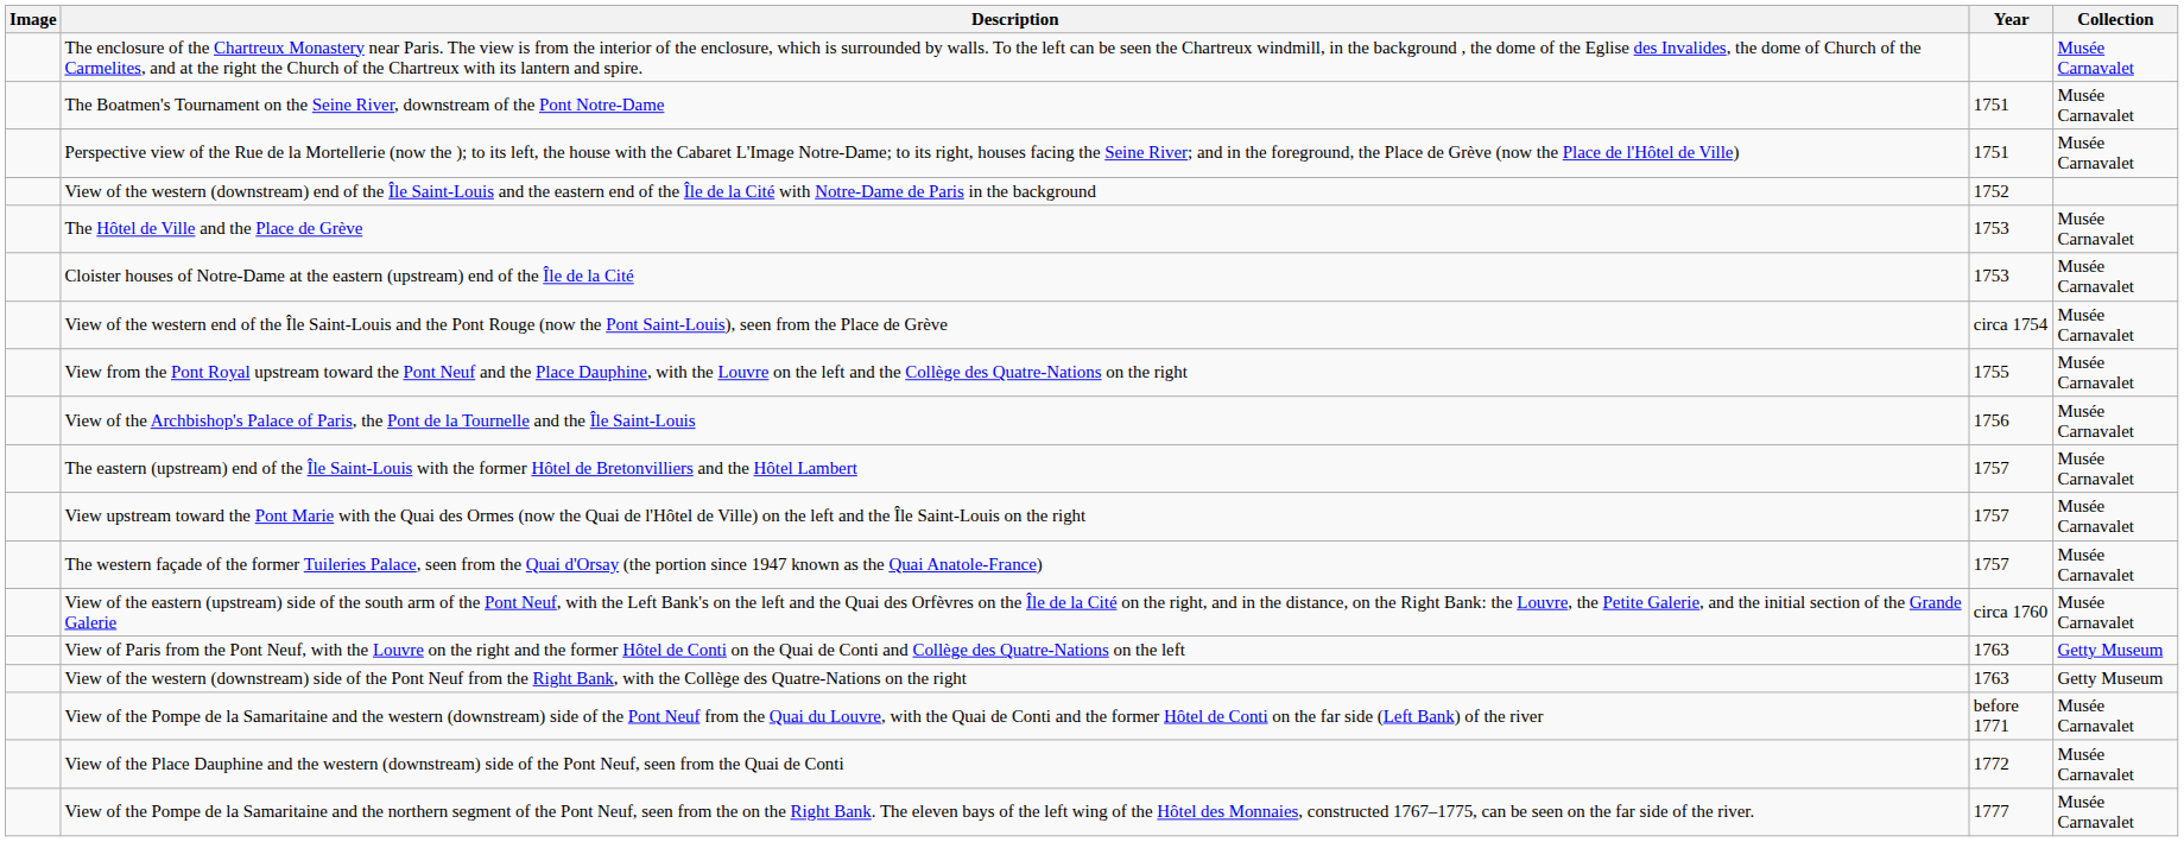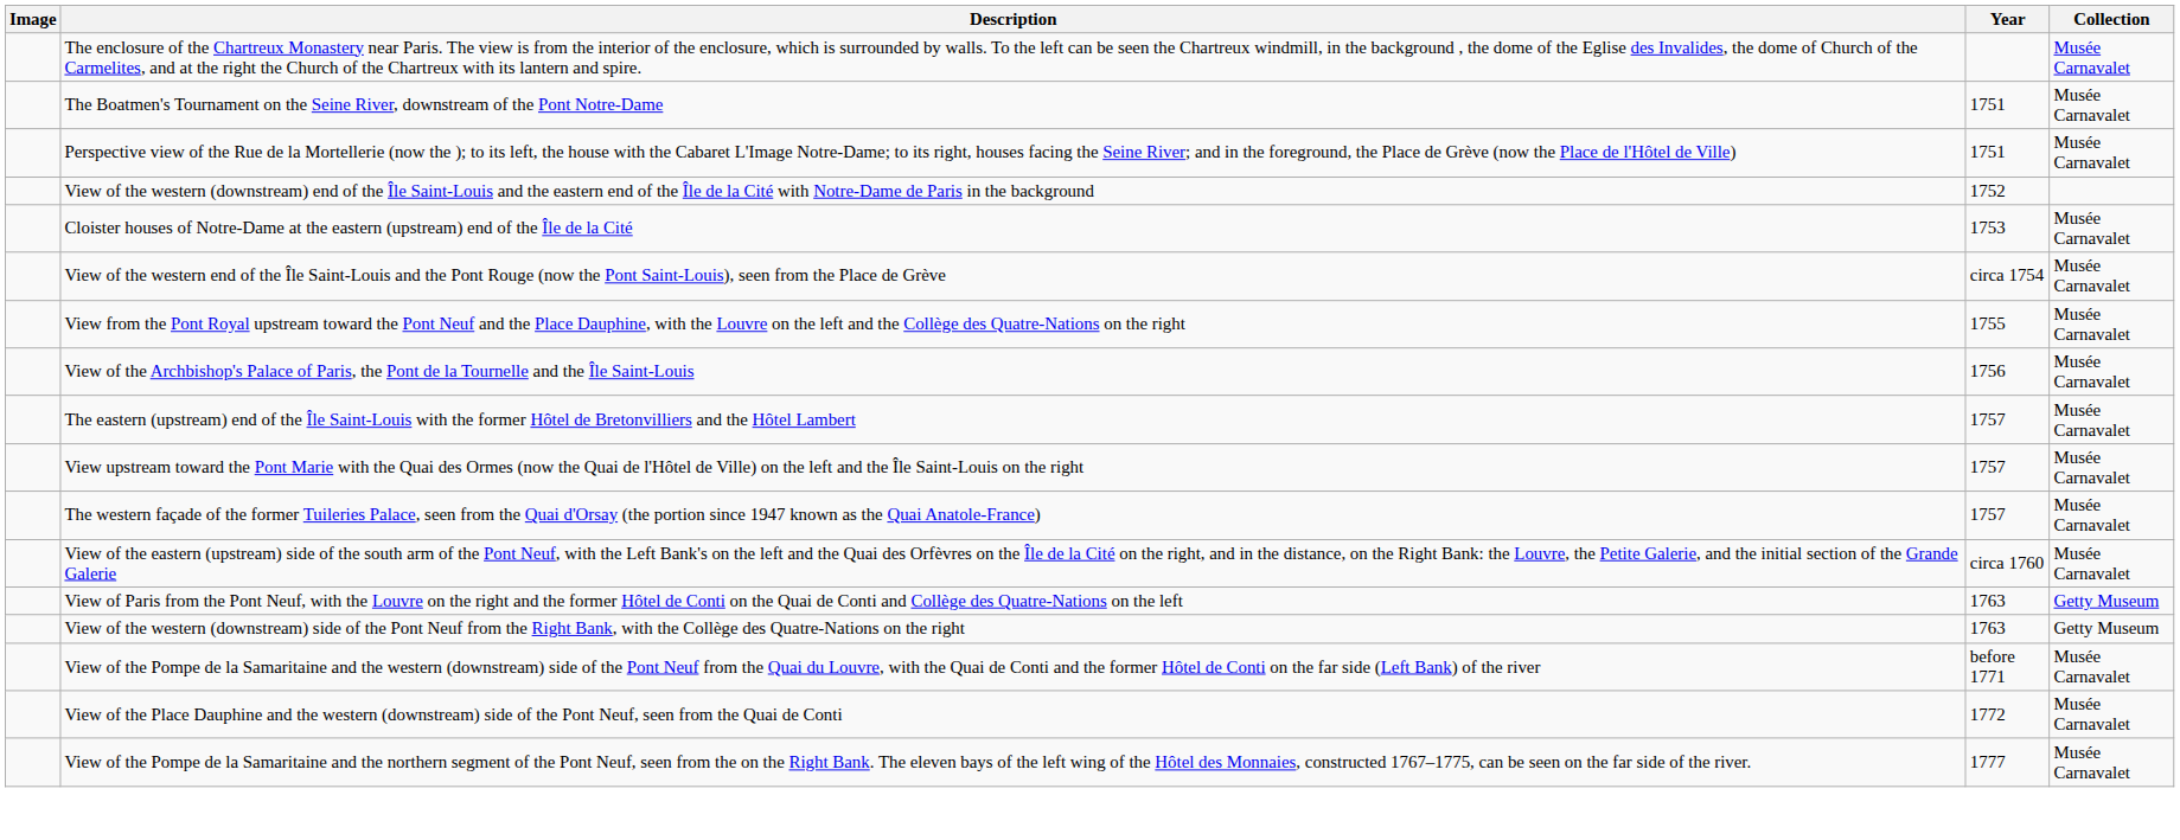- row: The Hôtel de Ville and the Place de Grève | 1753 | Musée Carnavalet
